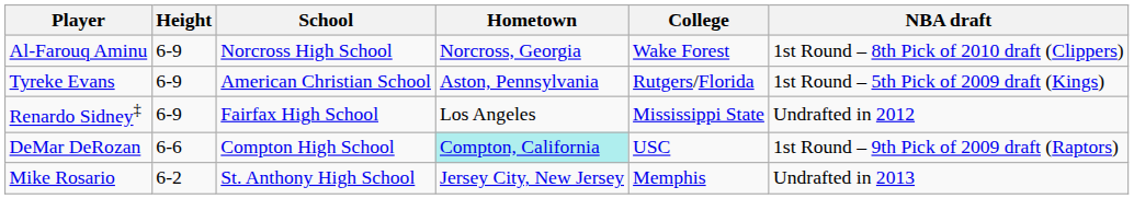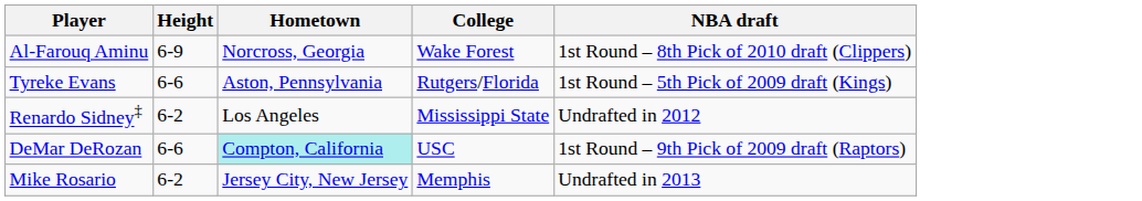- column: School | Norcross High School | American Christian School | Fairfax High School | Compton High School | St. Anthony High School
Tyreke Evans | Height: 6-9 -> 6-6
Renardo Sidney‡ | Height: 6-9 -> 6-2
